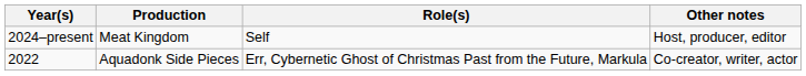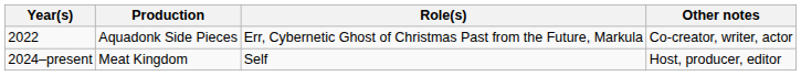rows swapped: 2022 <-> 2024–present
